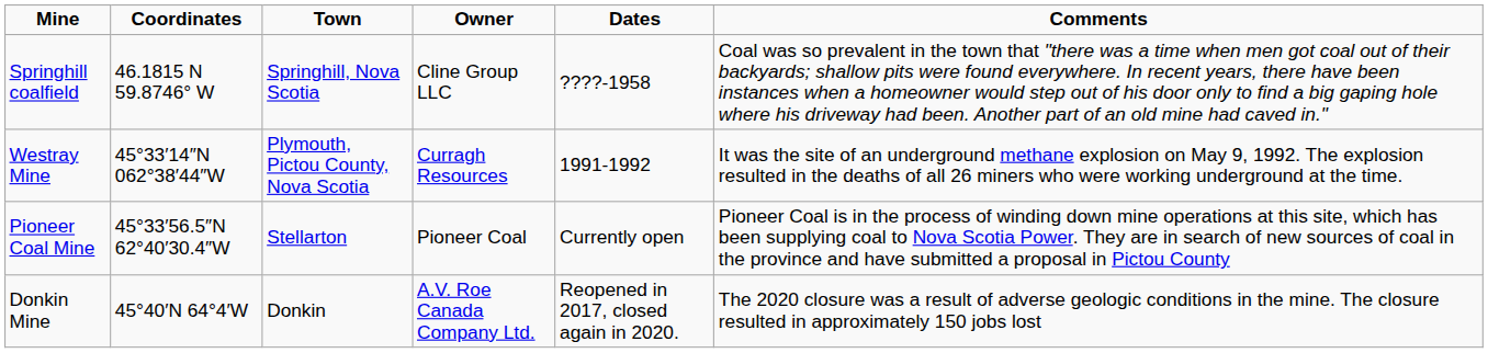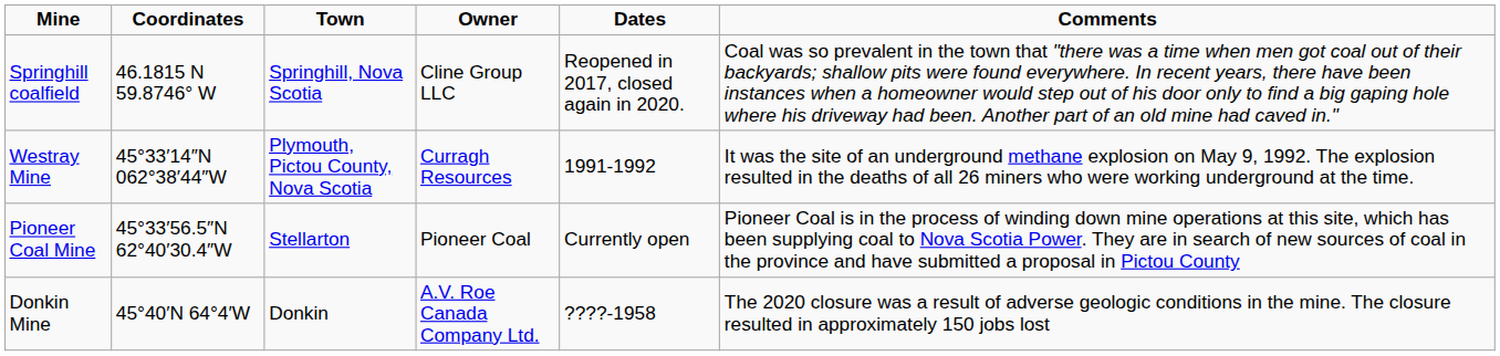Springhill coalfield | Dates: ????-1958 -> Reopened in 2017, closed again in 2020.
Donkin Mine | Dates: Reopened in 2017, closed again in 2020. -> ????-1958
